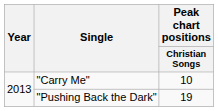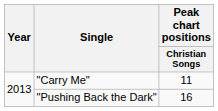"Carry Me" | Peak chart positions / Christian Songs: 10 -> 11
"Pushing Back the Dark" | Peak chart positions / Christian Songs: 19 -> 16
